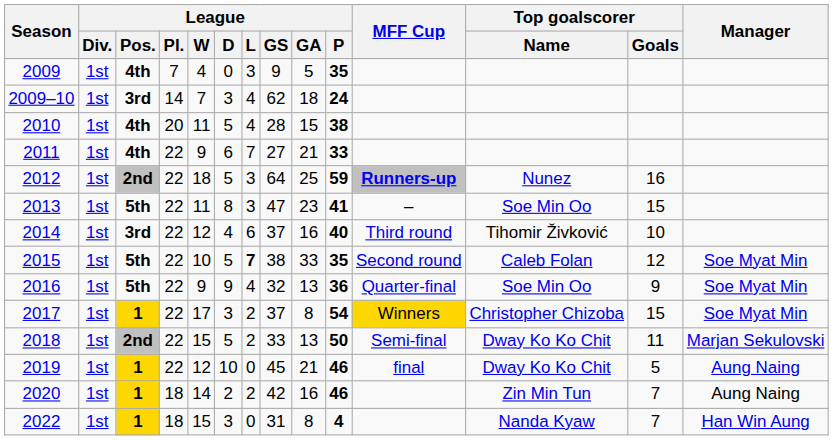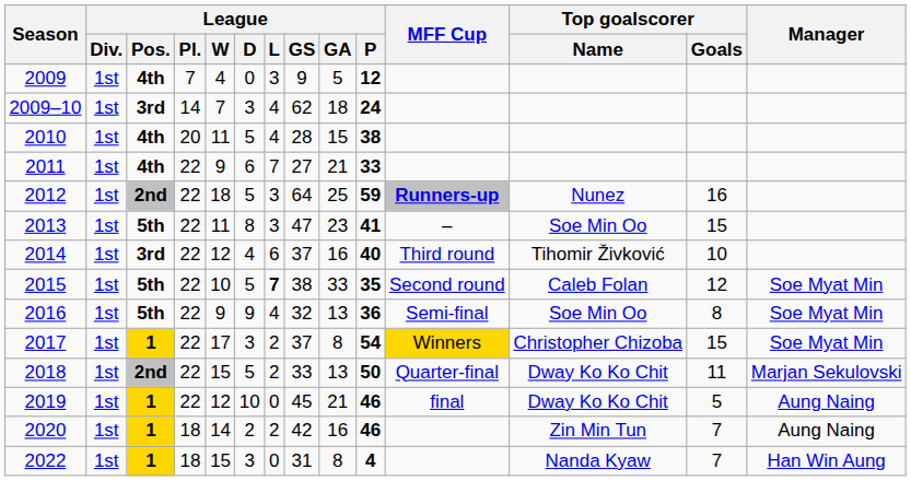2009 | League / P: 35 -> 12
2016 | MFF Cup: Quarter-final -> Semi-final
2016 | Top goalscorer / Goals: 9 -> 8
2018 | MFF Cup: Semi-final -> Quarter-final
